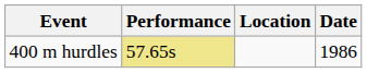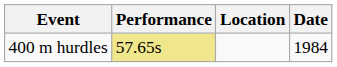400 m hurdles | Date: 1986 -> 1984
